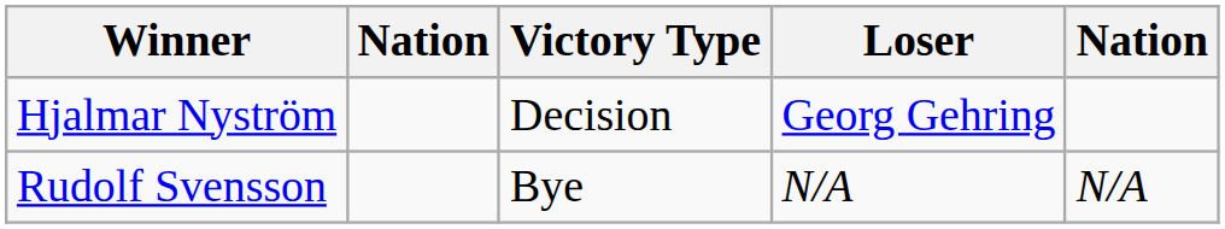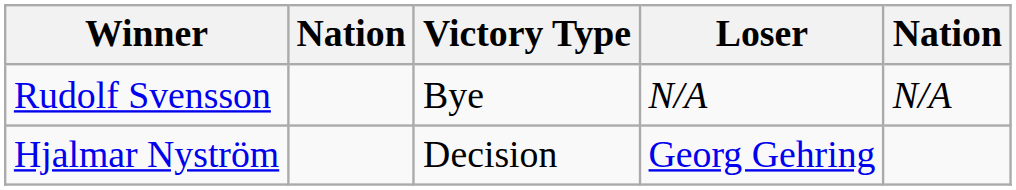rows swapped: Hjalmar Nyström <-> Rudolf Svensson
